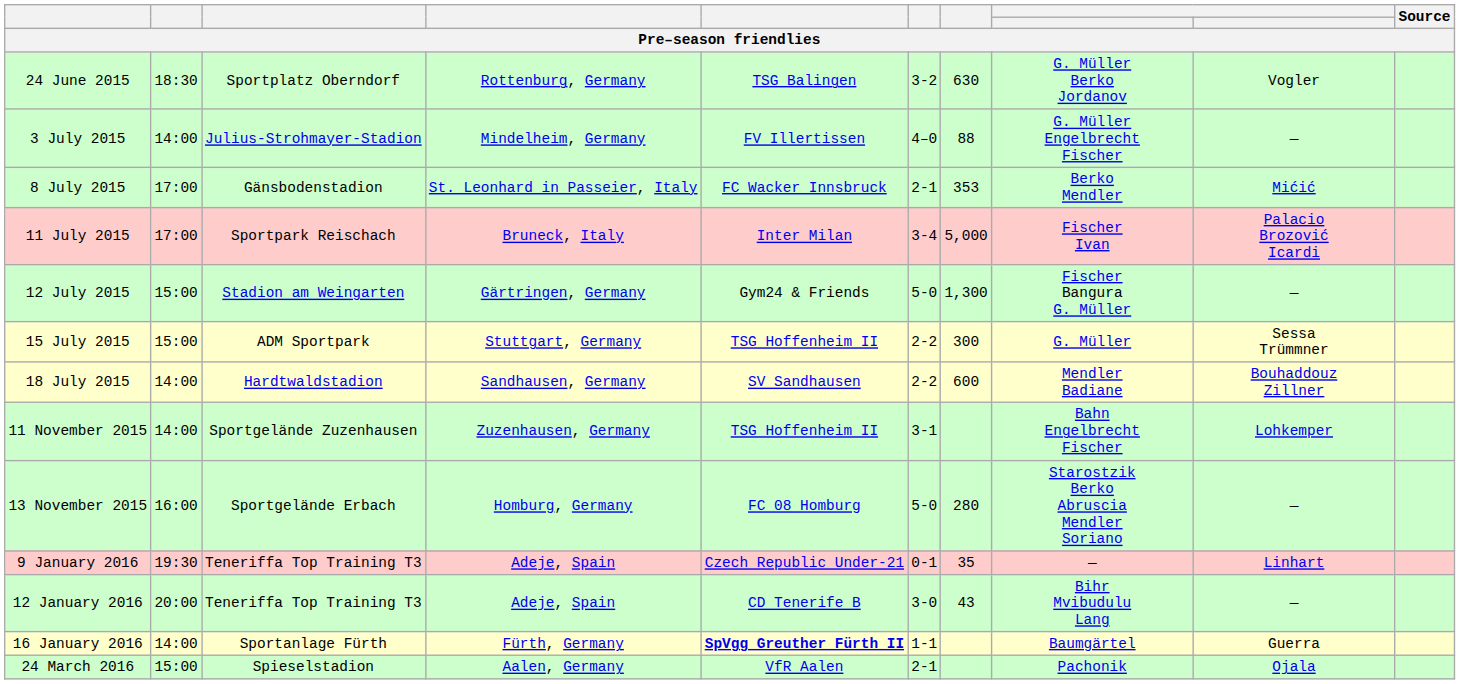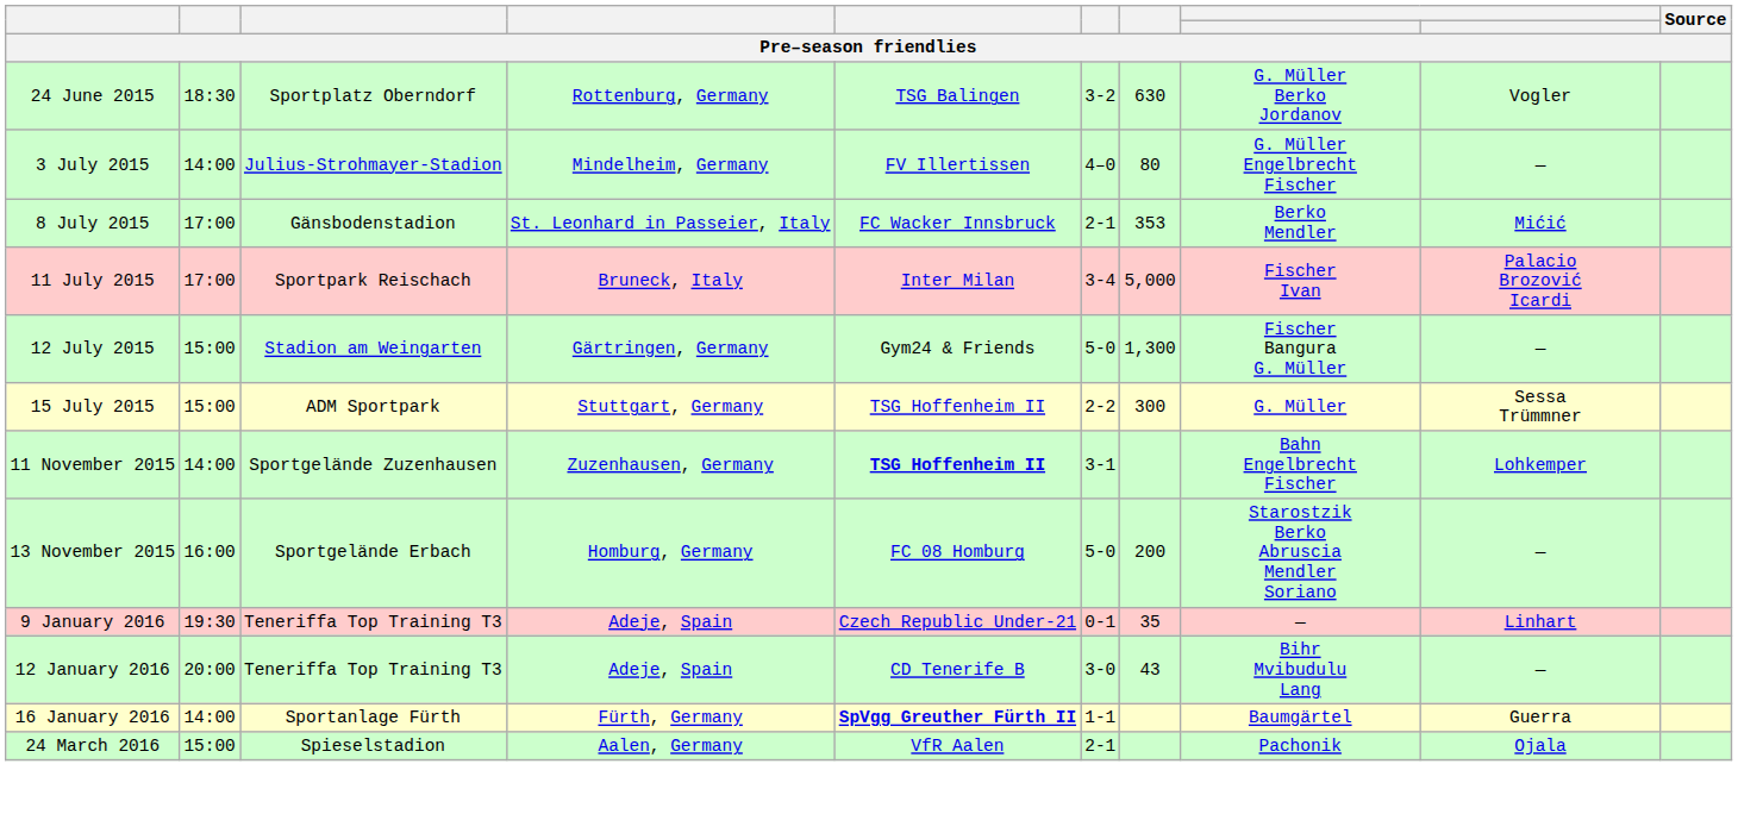3 July 2015 | column 7: 88 -> 80
- row: 18 July 2015 | 14:00 | Hardtwaldstadion | Sandhausen, Germany | SV Sandhausen | 2-2 | 600 | Mendler Badiane | Bouhaddouz Zillner
11 November 2015 | column 5: normal -> bold
13 November 2015 | column 7: 280 -> 200
